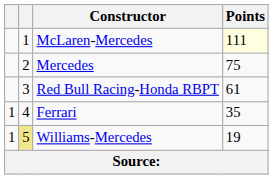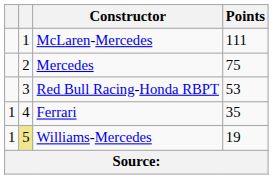McLaren-Mercedes | Points: lightyellow background -> no background
Red Bull Racing-Honda RBPT | Points: 61 -> 53
